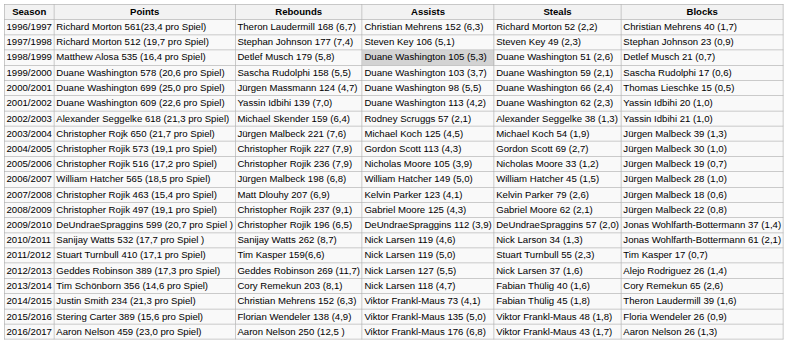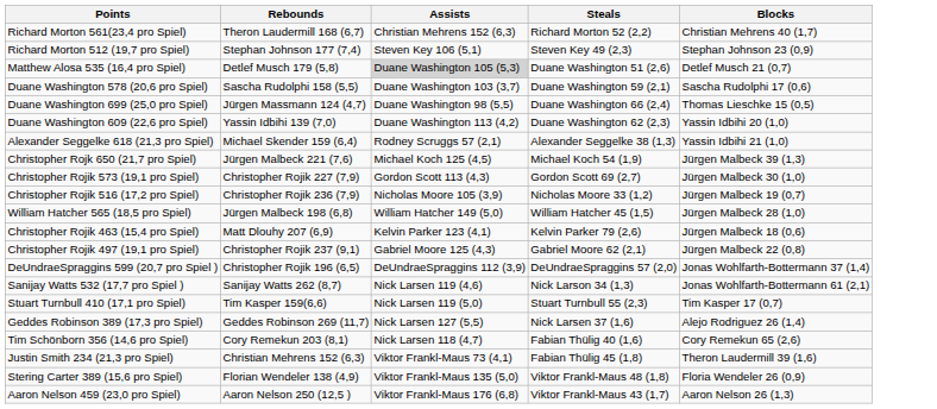- column: Season | 1996/1997 | 1997/1998 | 1998/1999 | 1999/2000 | 2000/2001 | 2001/2002 | 2002/2003 | 2003/2004 | 2004/2005 | 2005/2006 | 2006/2007 | 2007/2008 | 2008/2009 | 2009/2010 | 2010/2011 | 2011/2012 | 2012/2013 | 2013/2014 | 2014/2015 | 2015/2016 | 2016/2017
